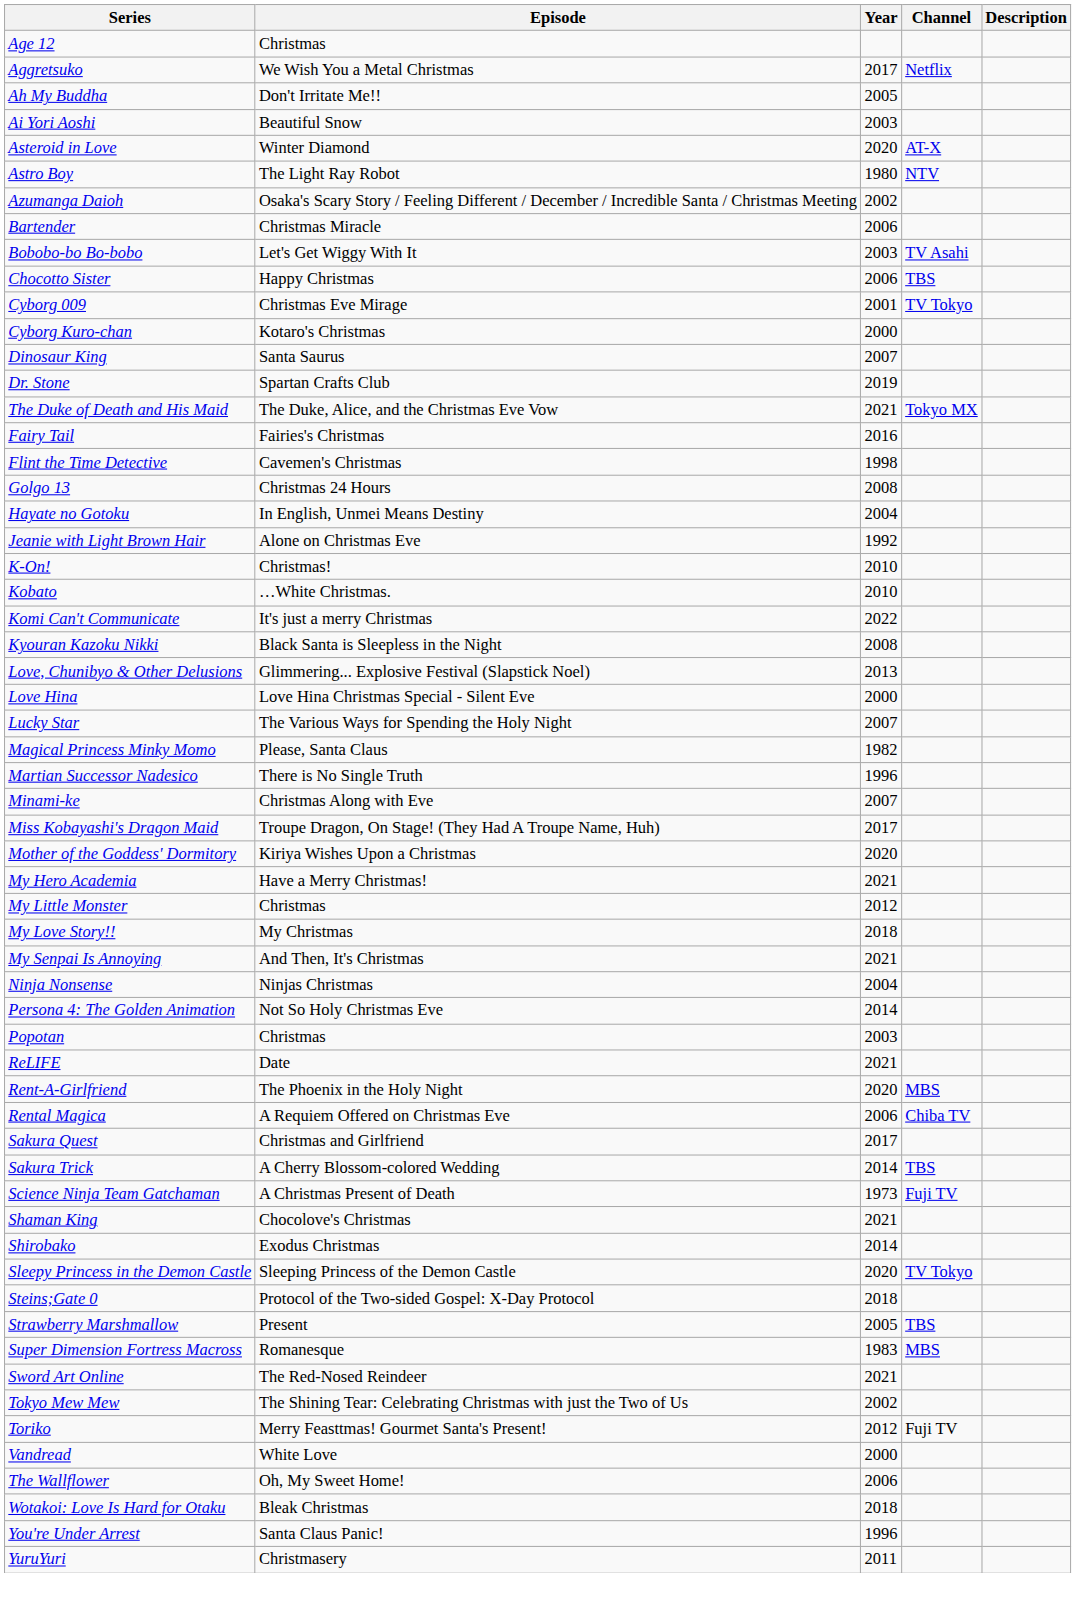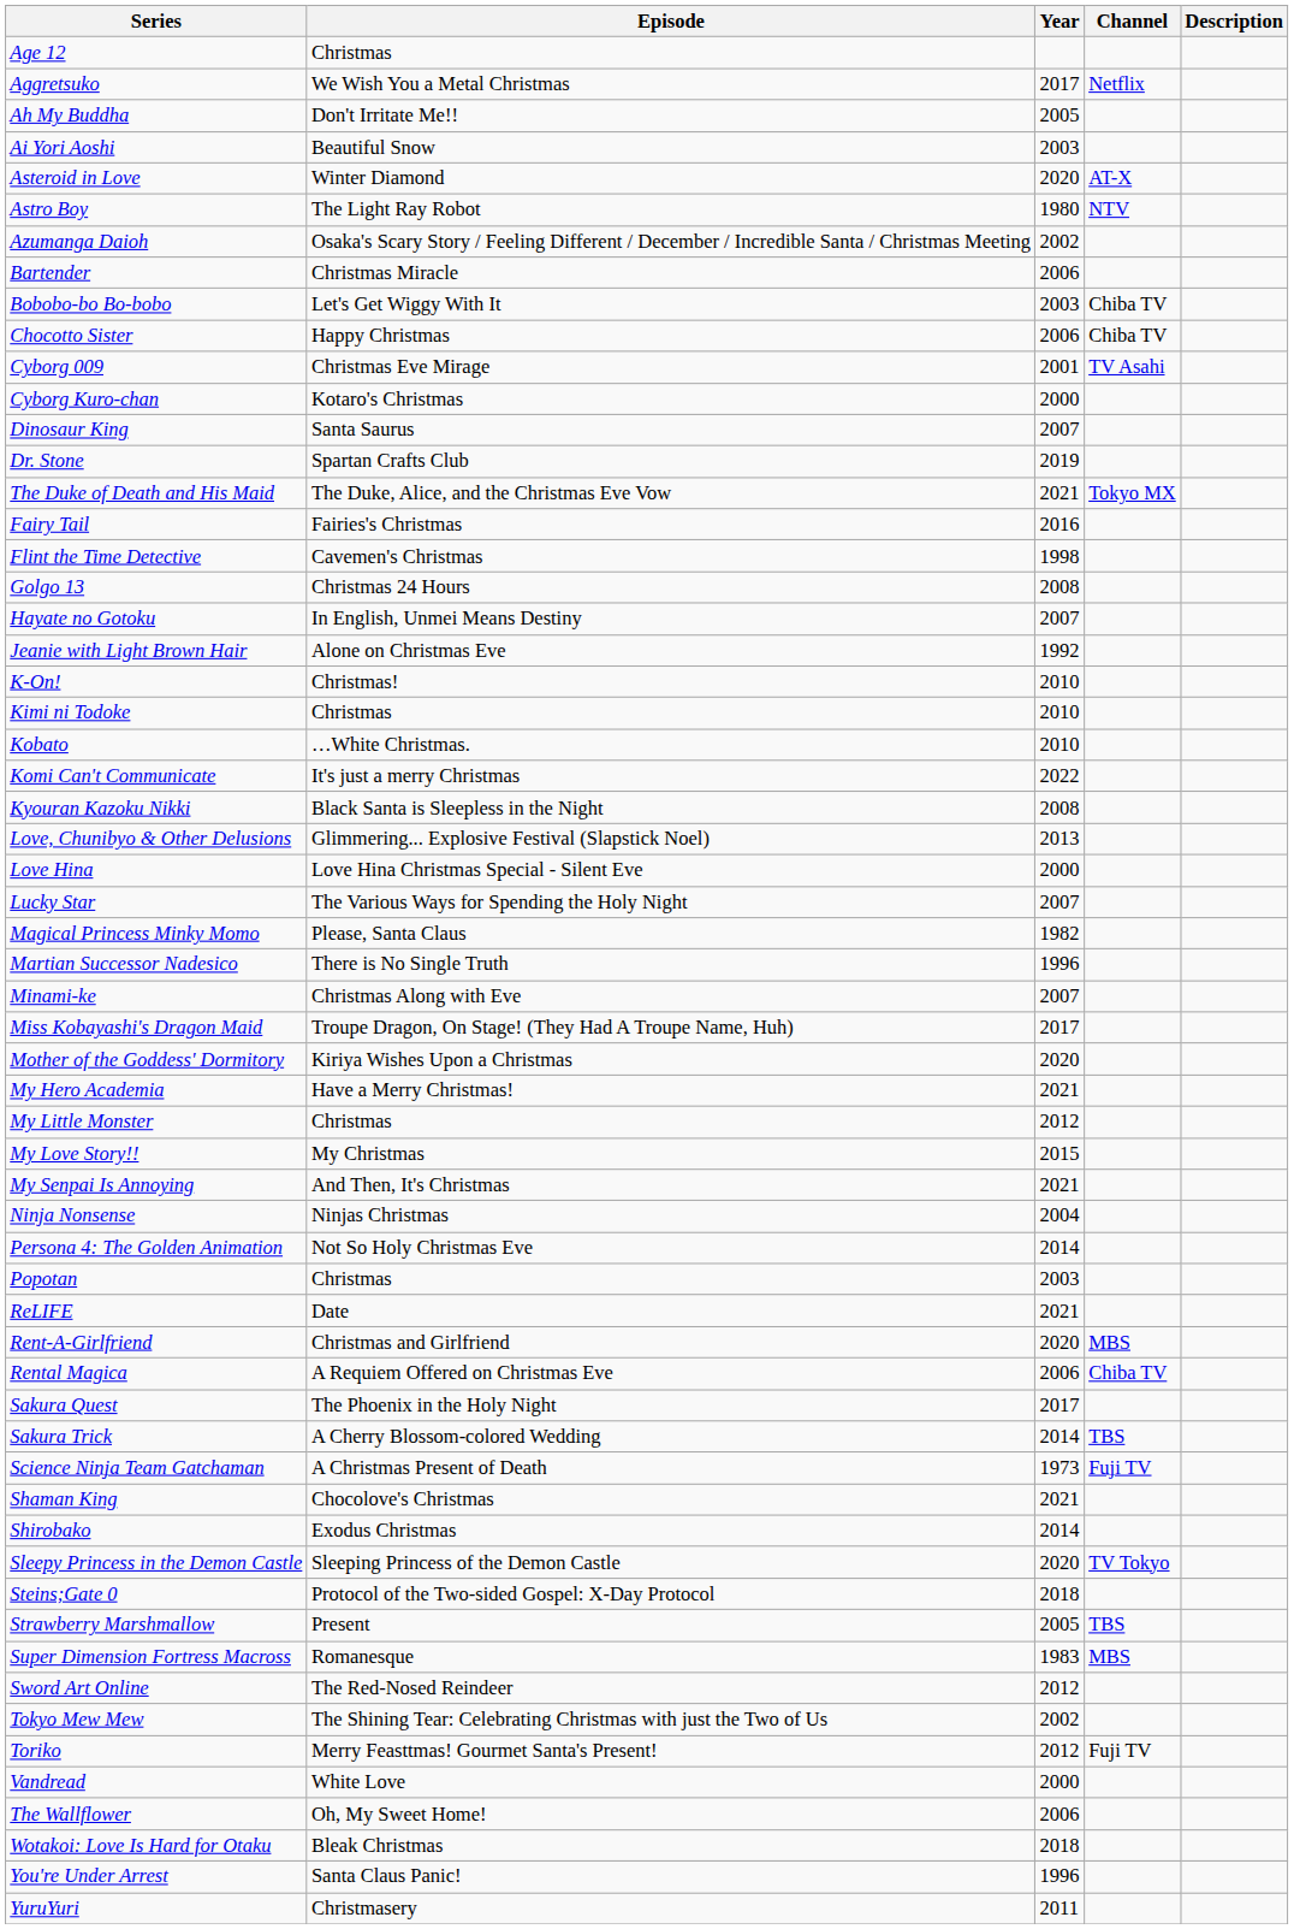Bobobo-bo Bo-bobo | Channel: TV Asahi -> Chiba TV
Chocotto Sister | Channel: TBS -> Chiba TV
Cyborg 009 | Channel: TV Tokyo -> TV Asahi
Hayate no Gotoku | Year: 2004 -> 2007
+ row: Kimi ni Todoke | Christmas | 2010
My Love Story!! | Year: 2018 -> 2015
Rent-A-Girlfriend | Episode: The Phoenix in the Holy Night -> Christmas and Girlfriend
Sakura Quest | Episode: Christmas and Girlfriend -> The Phoenix in the Holy Night
Sword Art Online | Year: 2021 -> 2012
